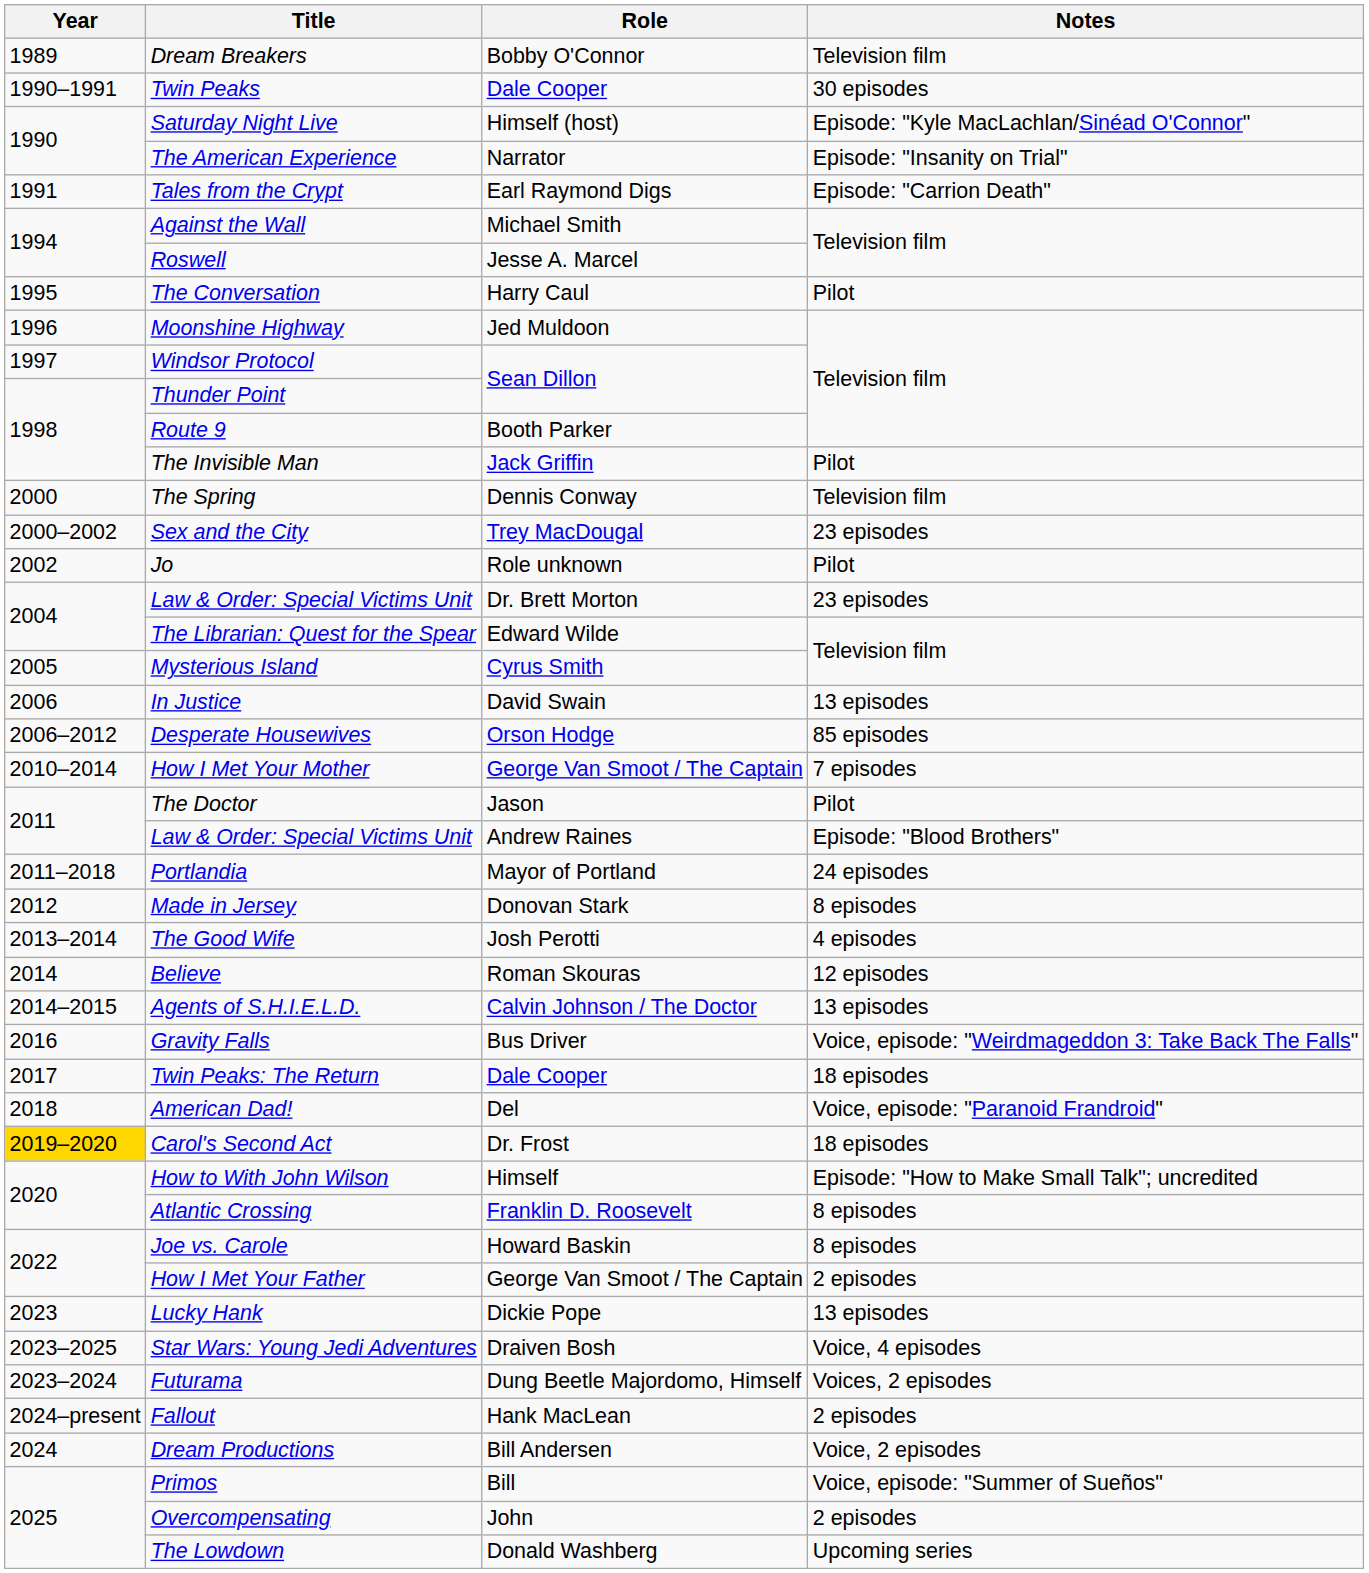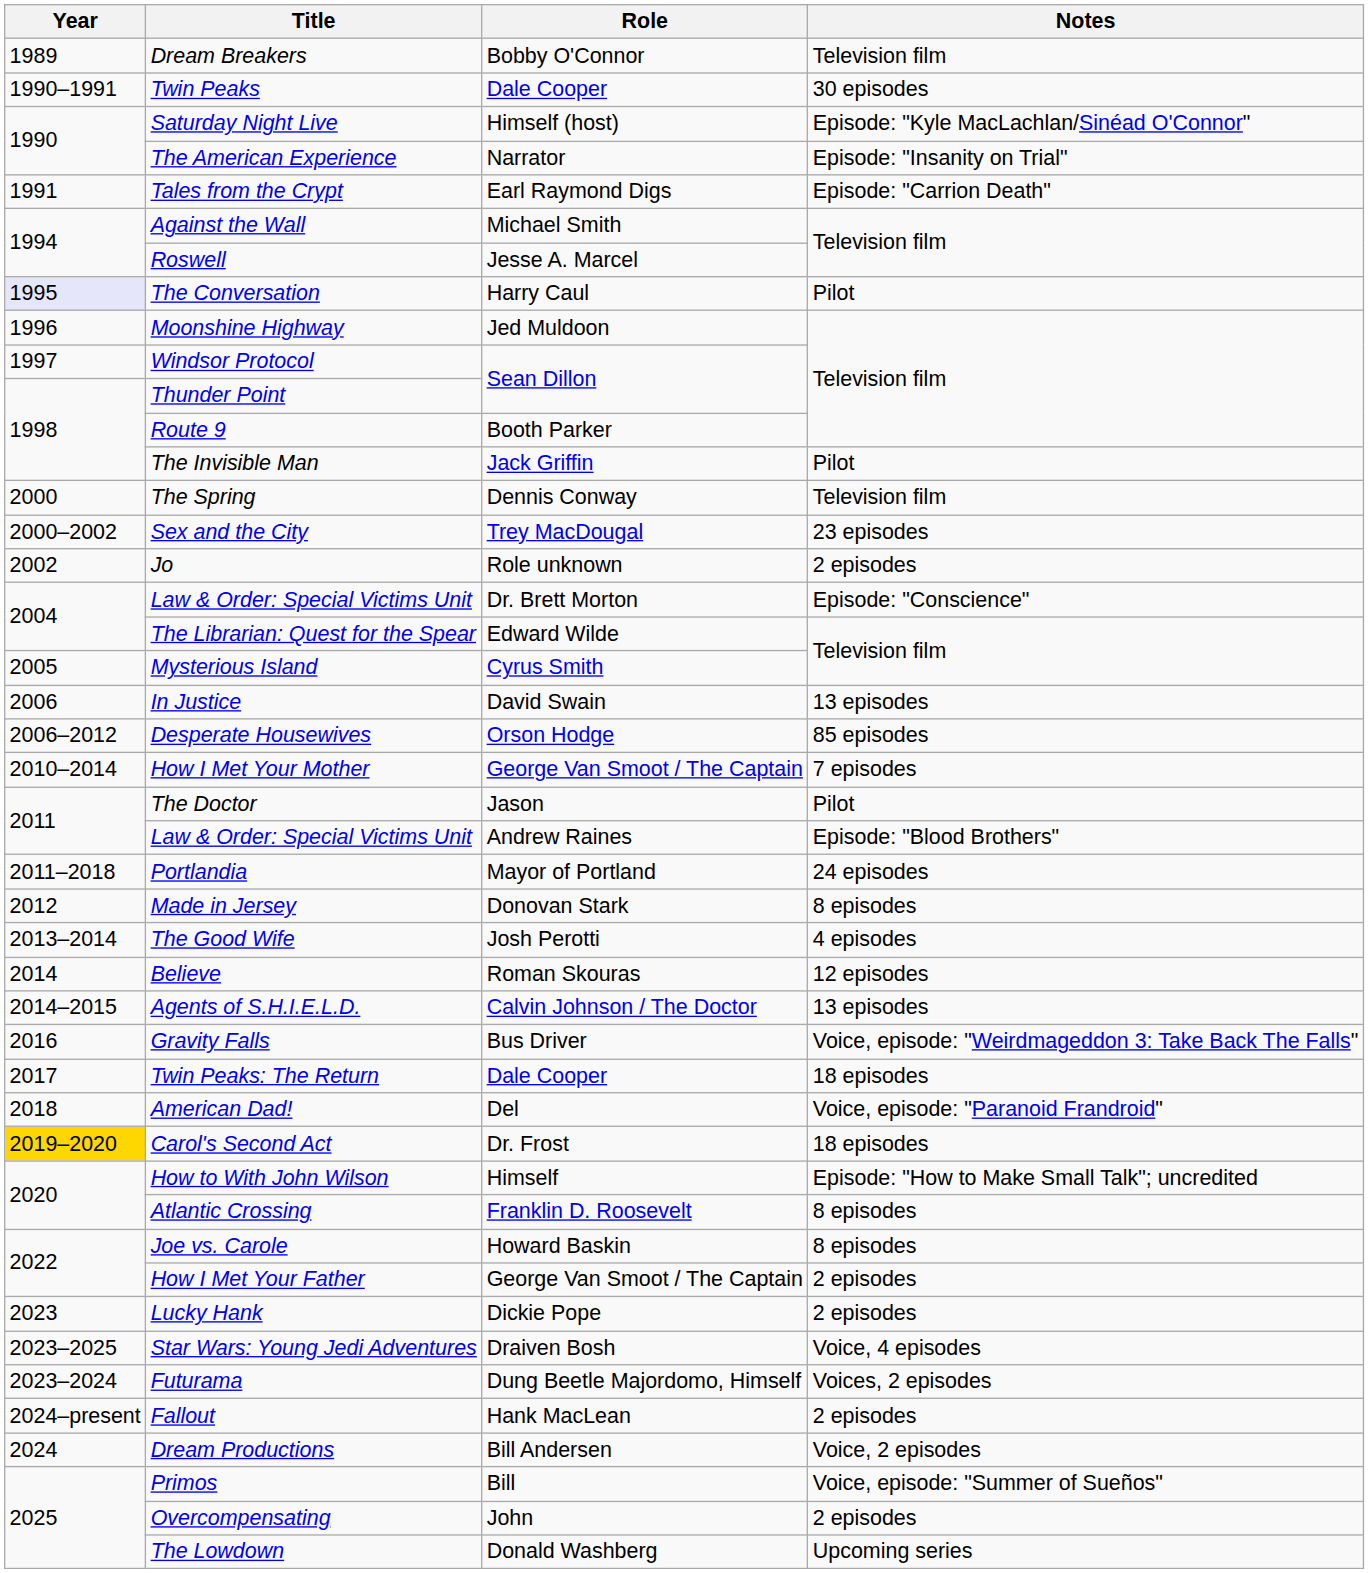The Conversation | Year: no background -> lavender background
Jo | Notes: Pilot -> 2 episodes
Law & Order: Special Victims Unit / Dr. Brett Morton | Notes: 23 episodes -> Episode: "Conscience"
Lucky Hank | Notes: 13 episodes -> 2 episodes
